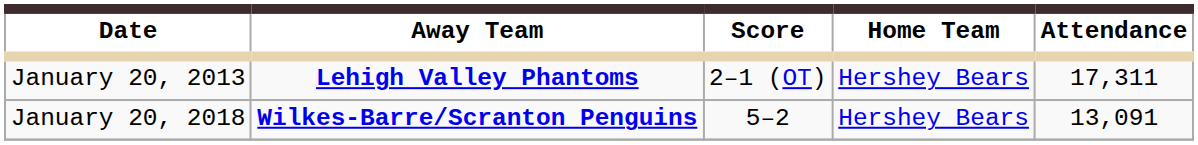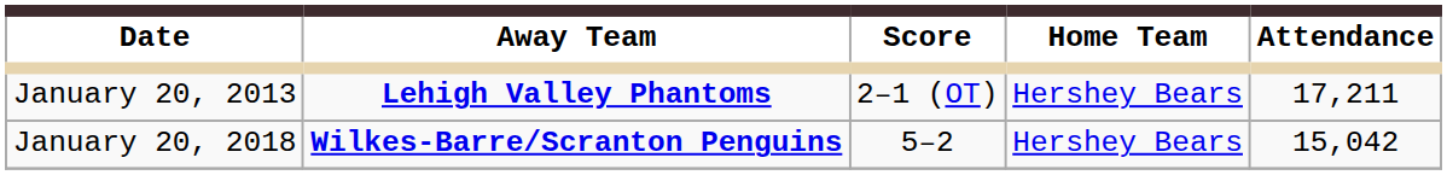January 20, 2013 | Attendance: 17,311 -> 17,211
January 20, 2018 | Attendance: 13,091 -> 15,042
